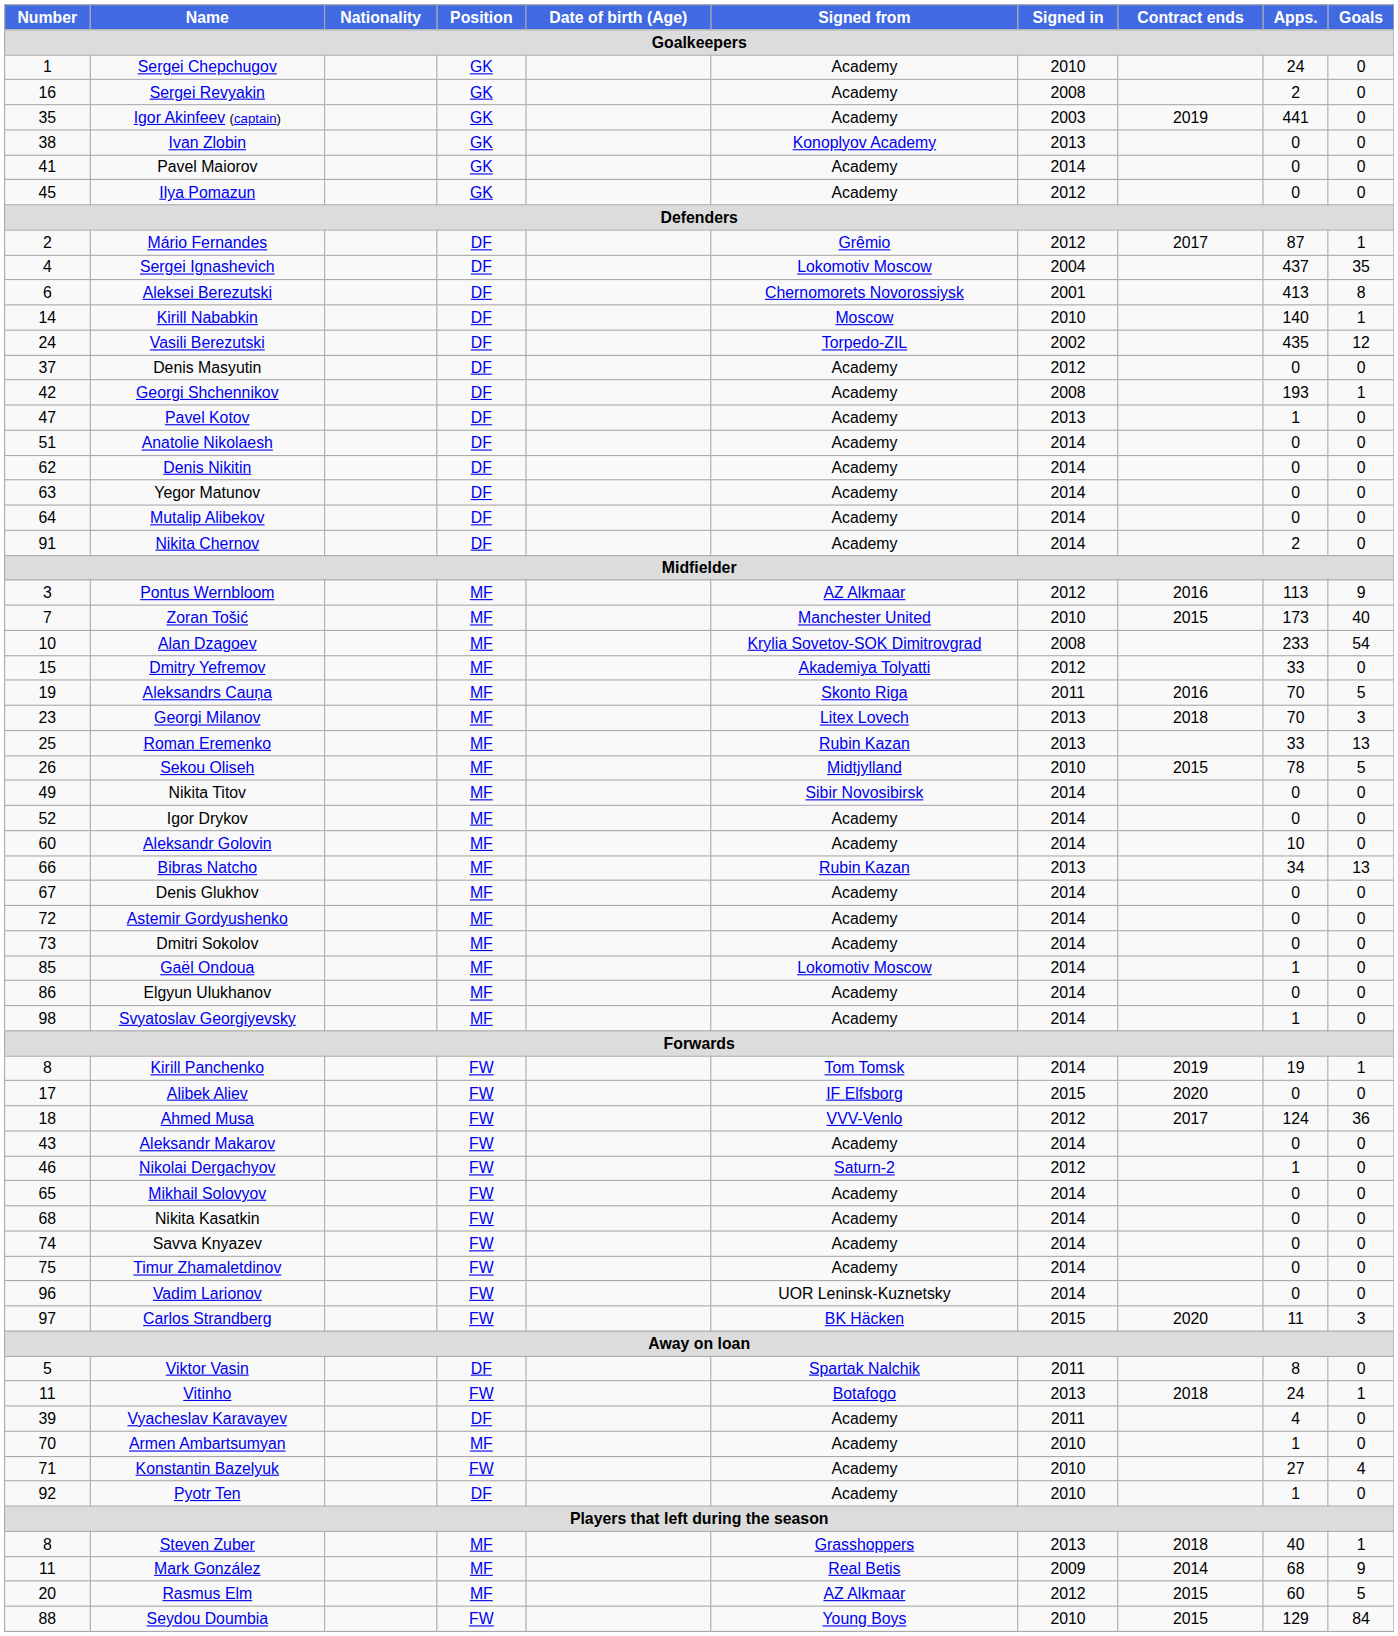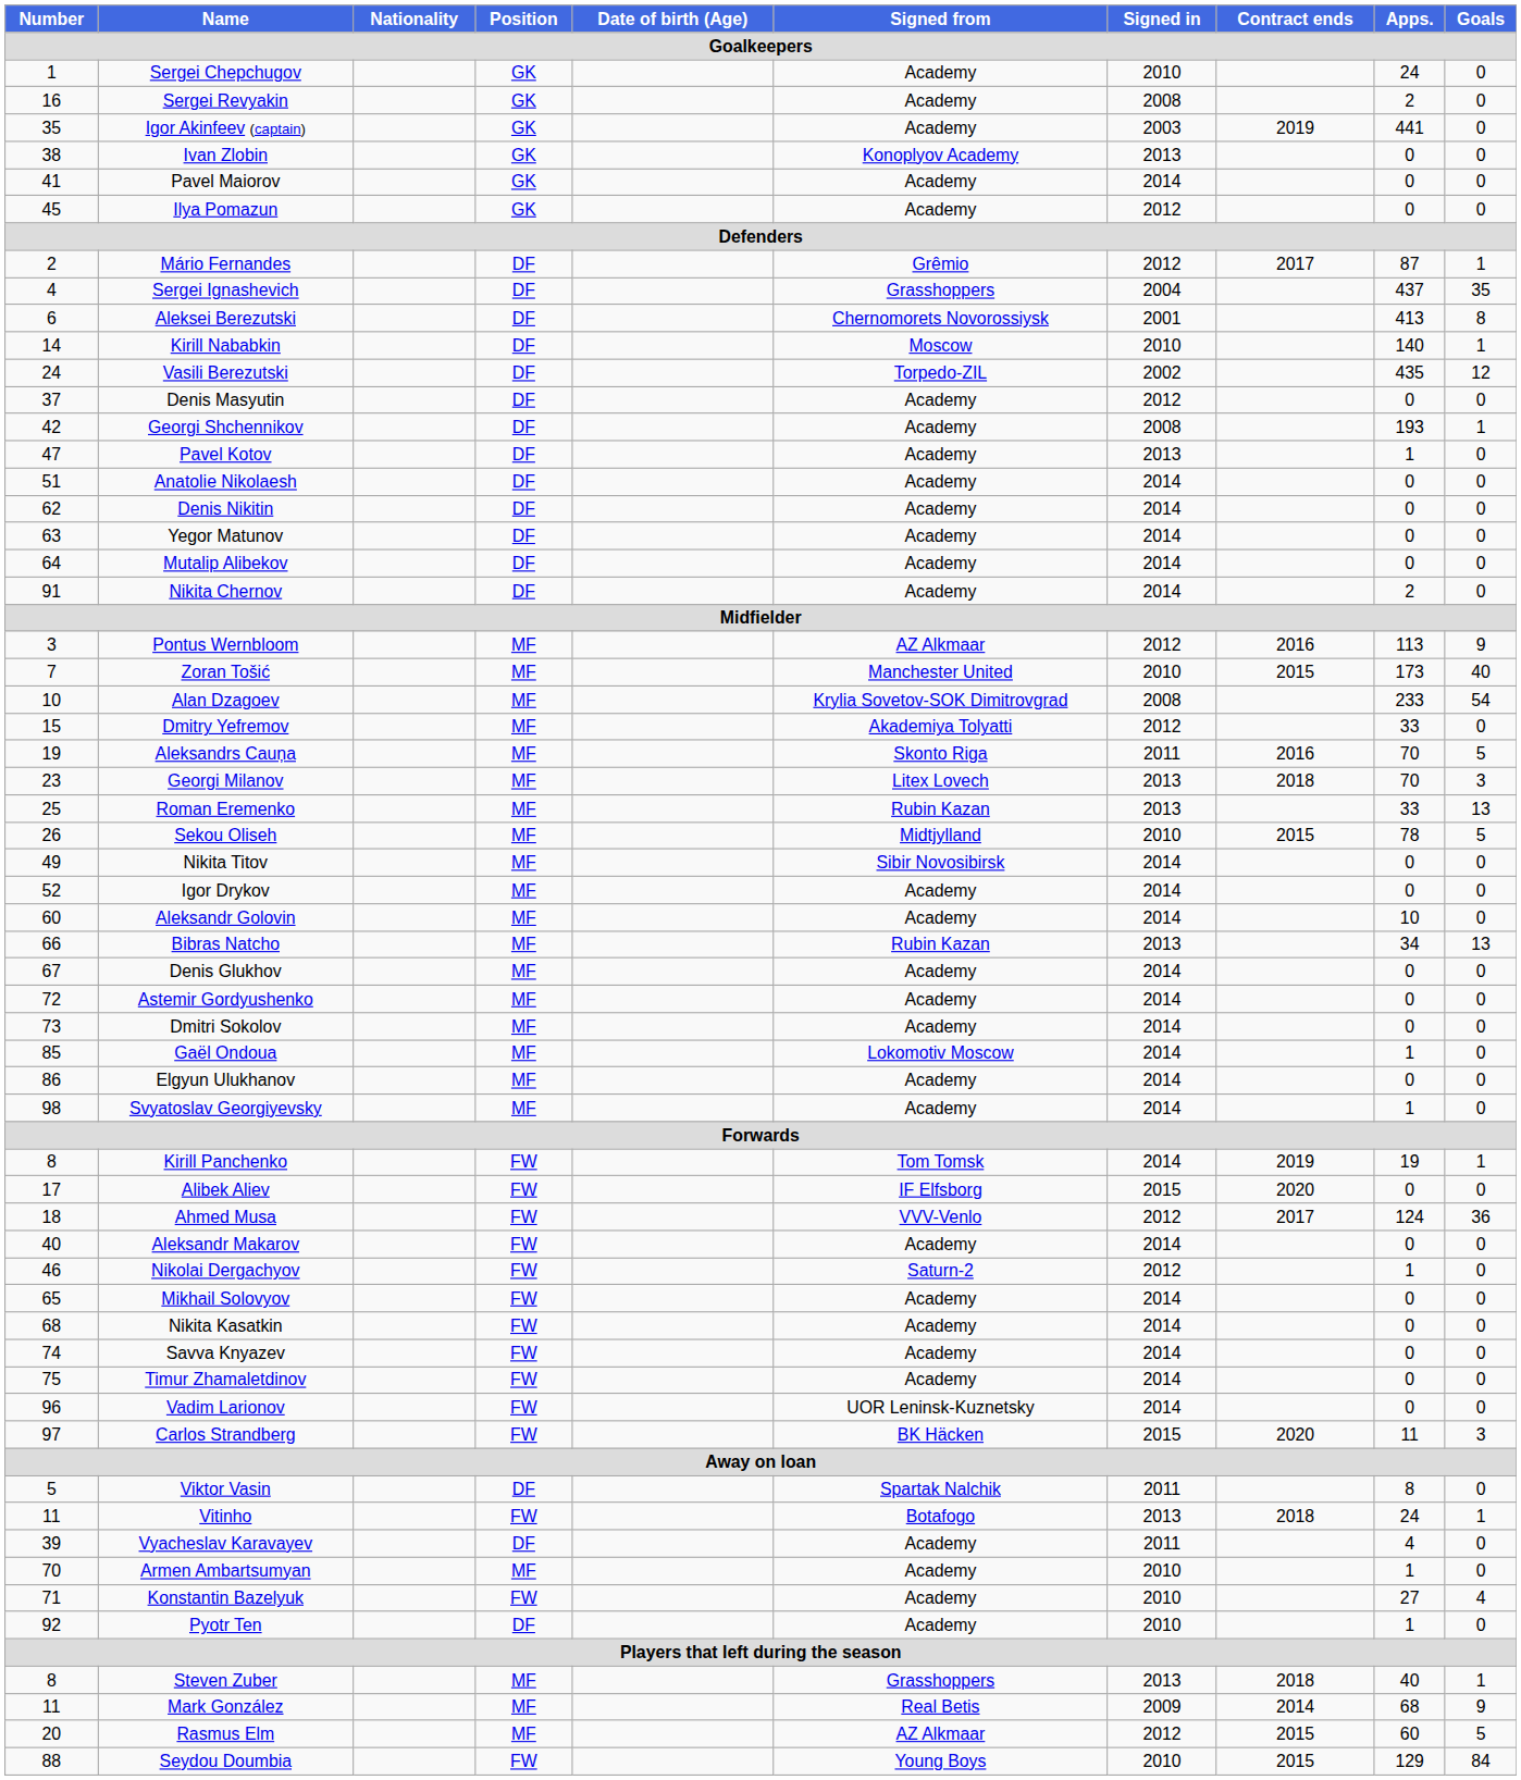Sergei Ignashevich | Signed from: Lokomotiv Moscow -> Grasshoppers
Aleksandr Makarov | Number: 43 -> 40
